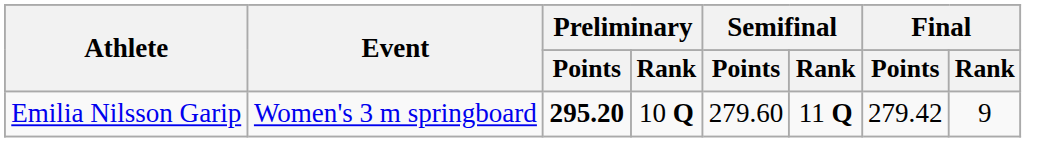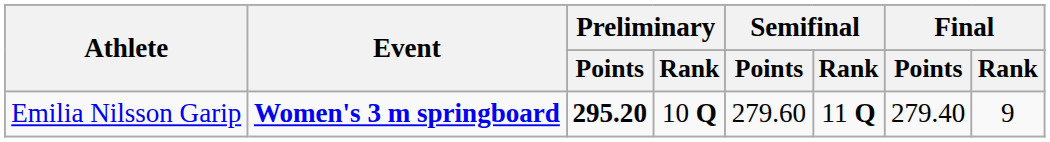Emilia Nilsson Garip | Event: normal -> bold
Emilia Nilsson Garip | Final / Points: 279.42 -> 279.40
